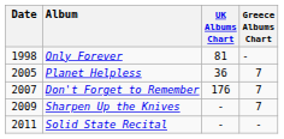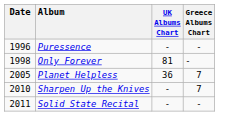+ row: 1996 | Puressence | - | -
- row: 2007 | Don't Forget to Remember | 176 | 7
Sharpen Up the Knives | Date: 2009 -> 2010
